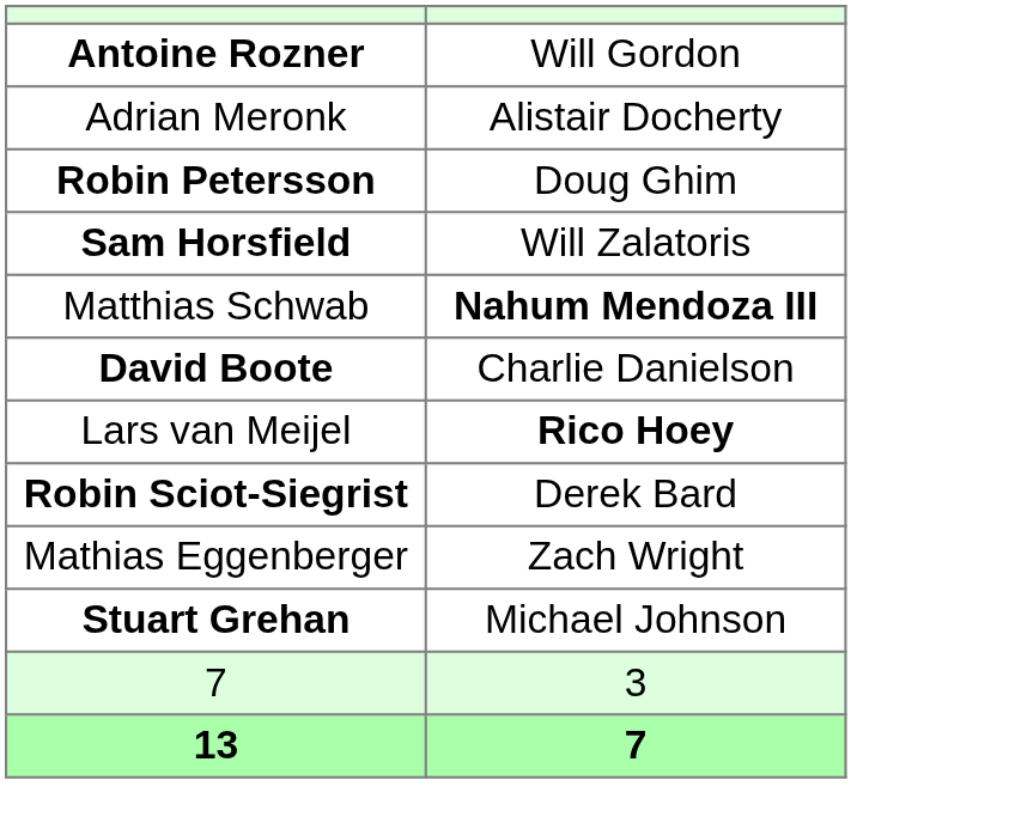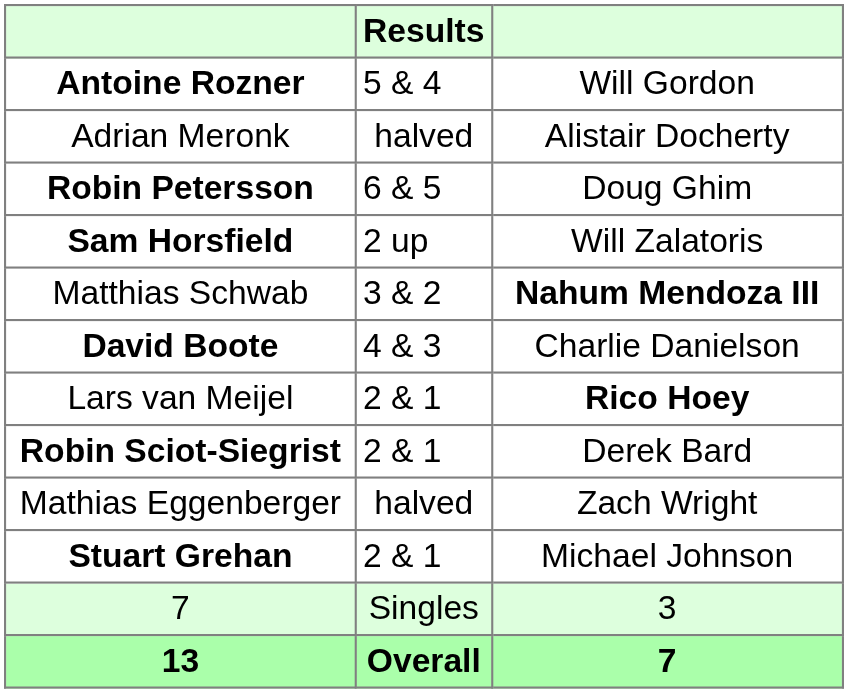+ column: Results | 5 & 4 | halved | 6 & 5 | 2 up | 3 & 2 | 4 & 3 | 2 & 1 | 2 & 1 | halved | 2 & 1 | Singles | Overall
